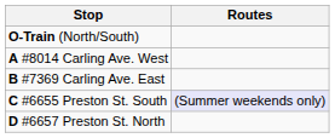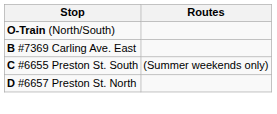- row: A #8014 Carling Ave. West
C #6655 Preston St. South | Routes: lavender background -> no background
